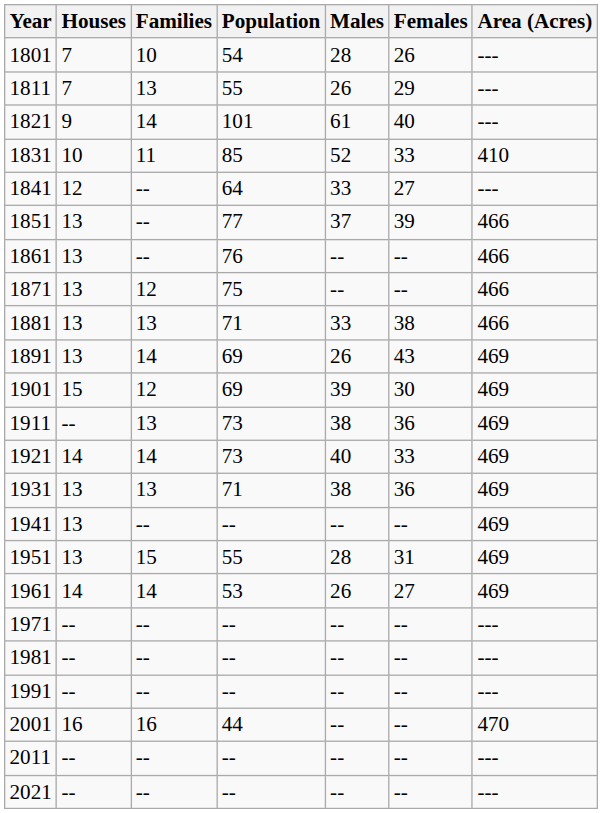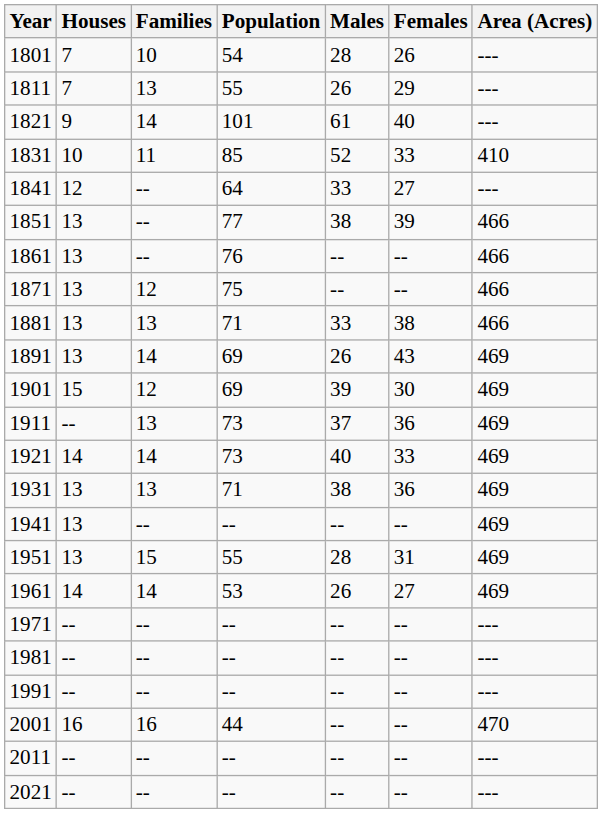1851 | Males: 37 -> 38
1911 | Males: 38 -> 37
